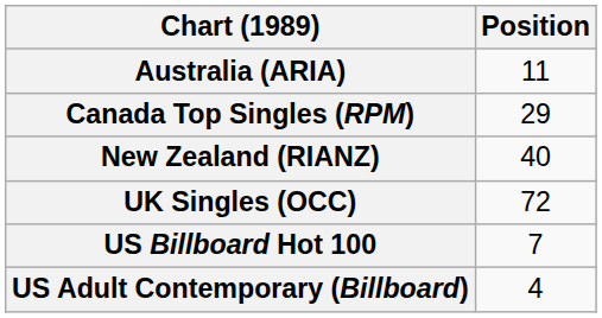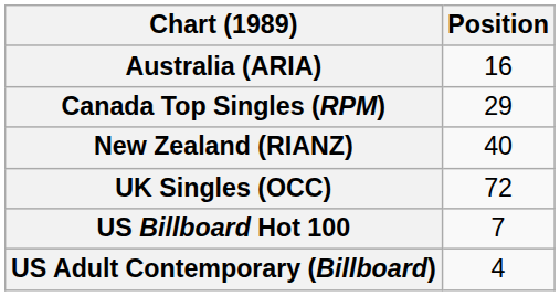Australia (ARIA) | Position: 11 -> 16
